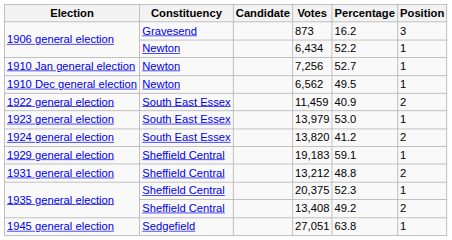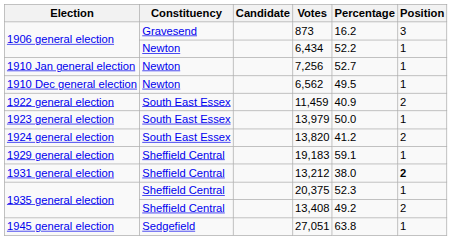13,979 | Percentage: 53.0 -> 50.0
13,212 | Percentage: 48.8 -> 38.0
13,212 | Position: normal -> bold
